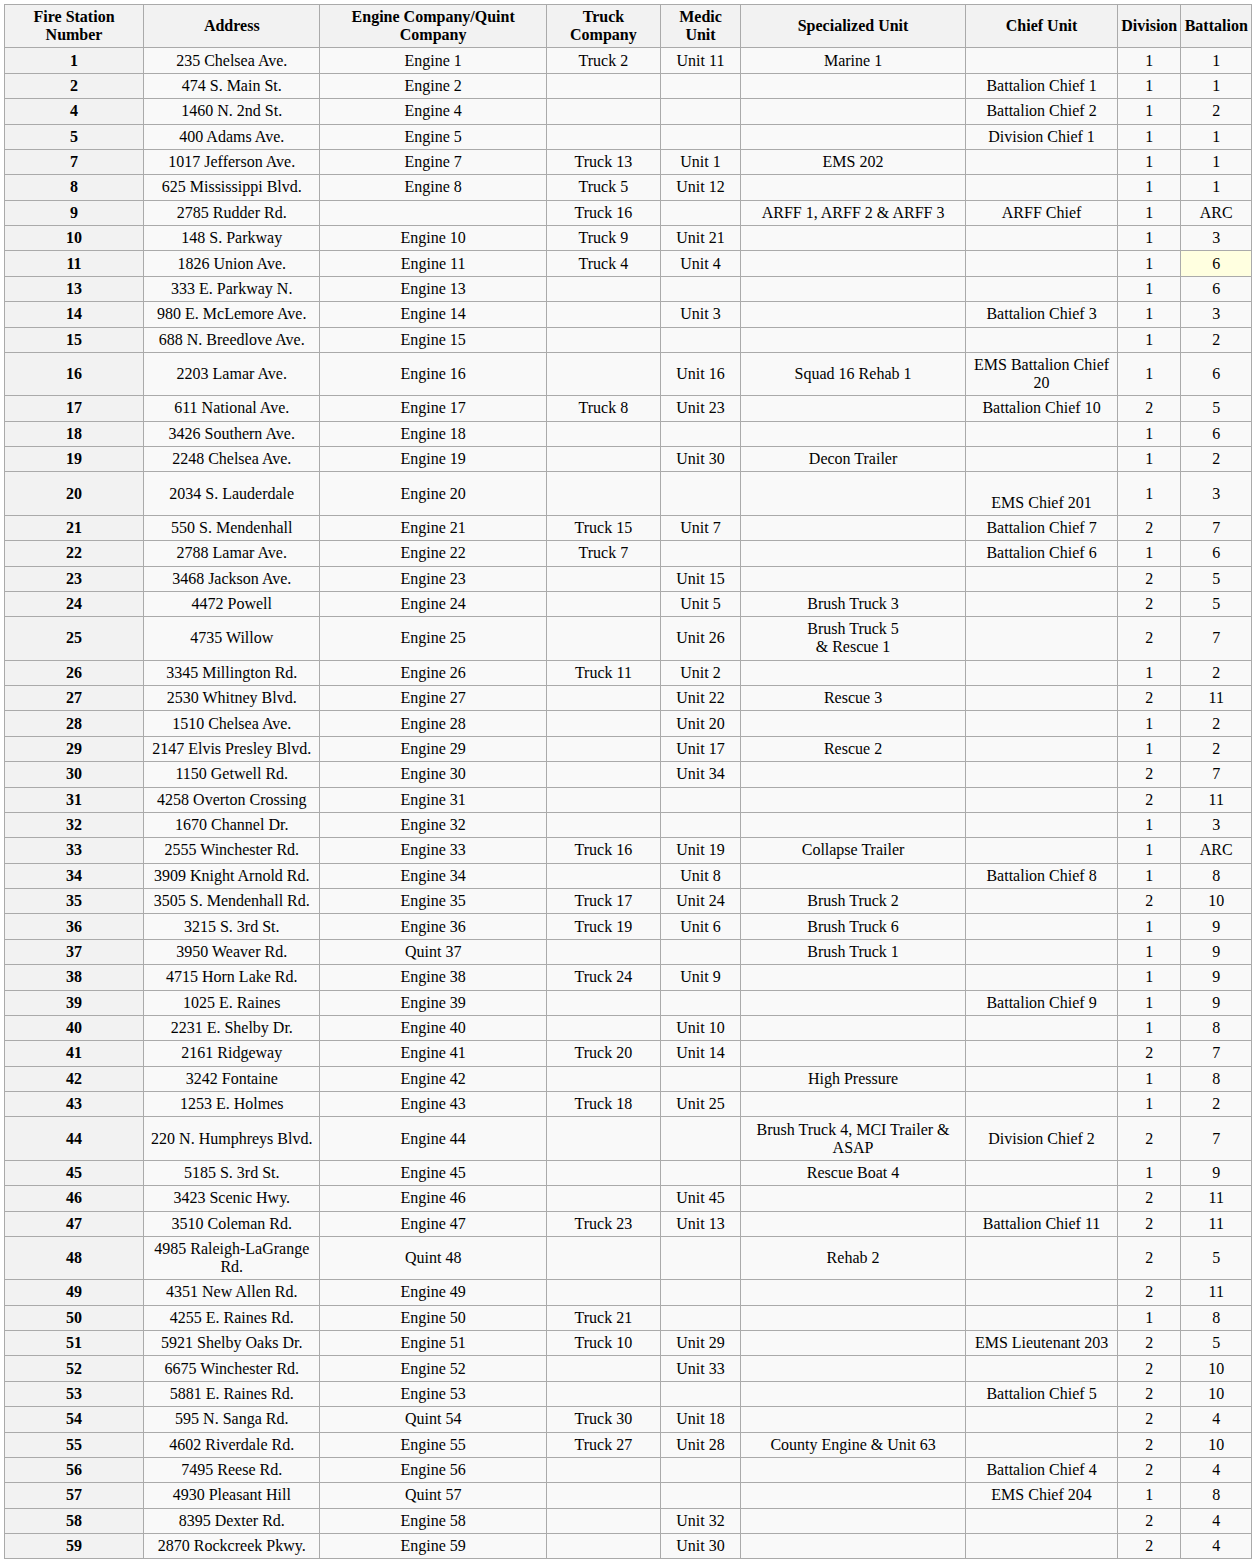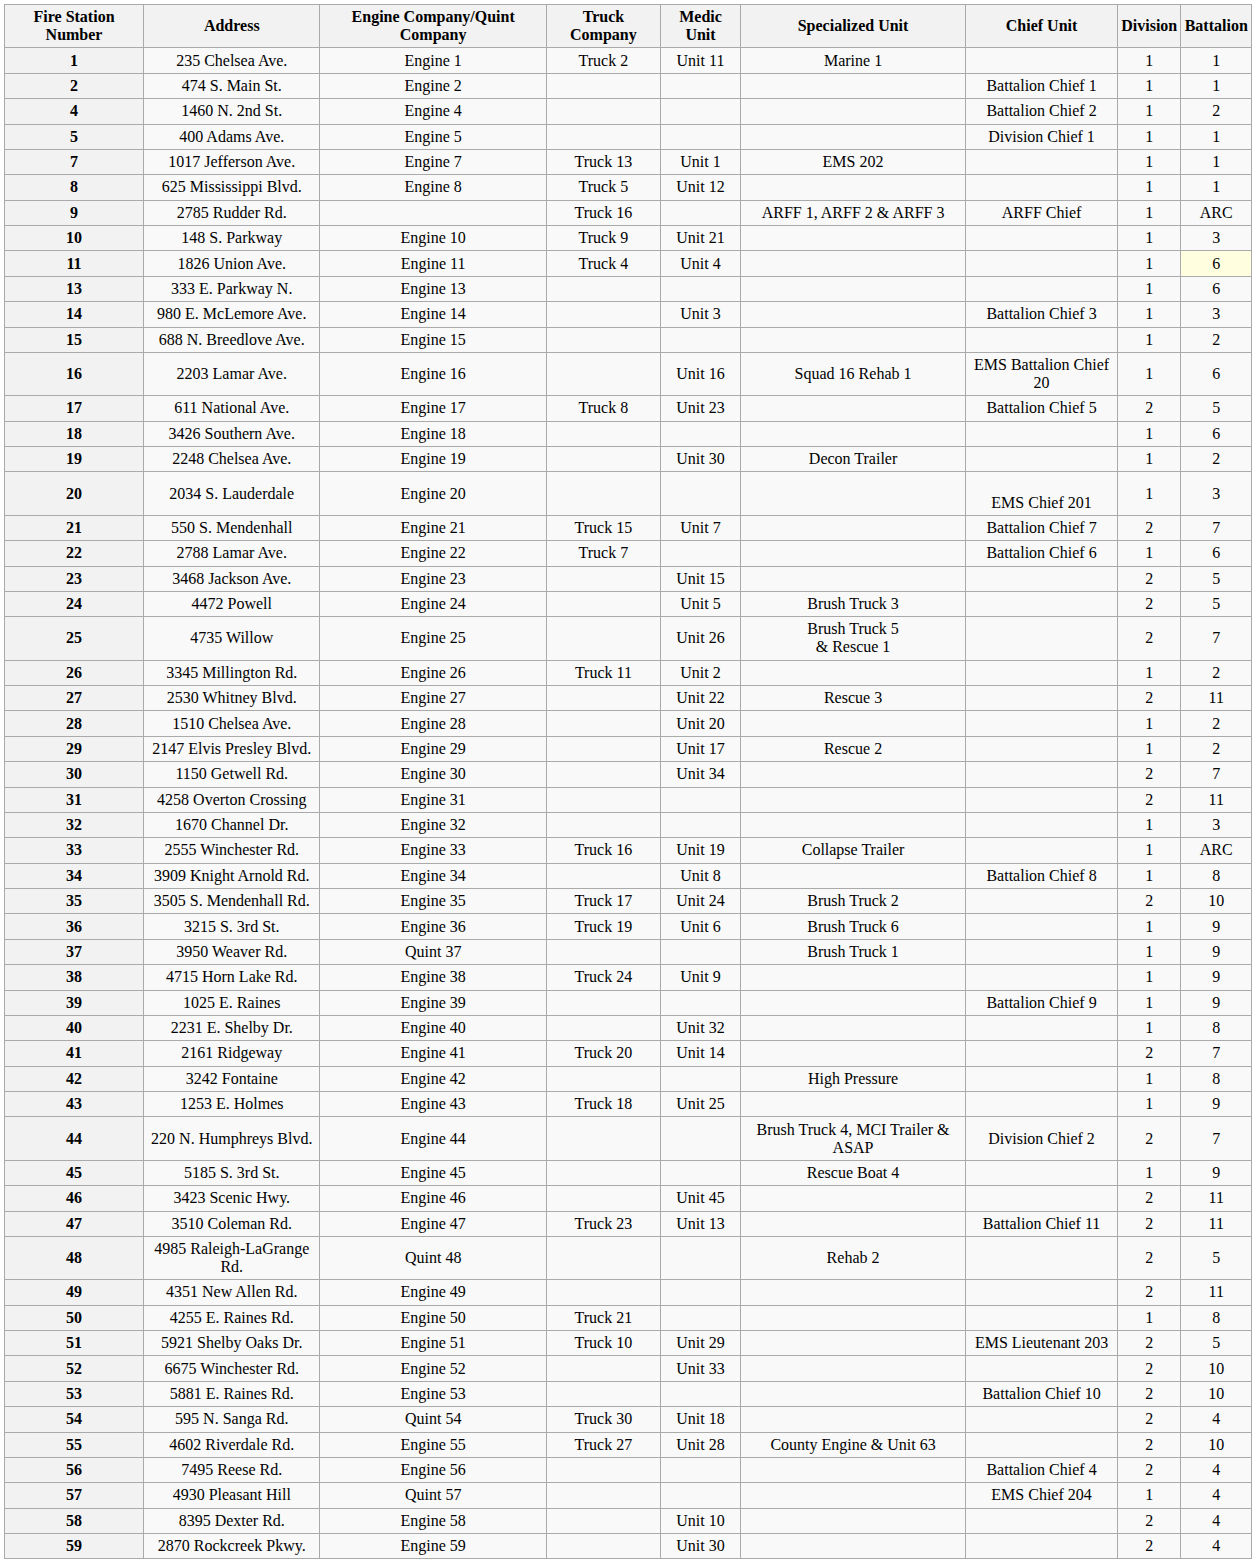611 National Ave. | Chief Unit: Battalion Chief 10 -> Battalion Chief 5
2231 E. Shelby Dr. | Medic Unit: Unit 10 -> Unit 32
1253 E. Holmes | Battalion: 2 -> 9
5881 E. Raines Rd. | Chief Unit: Battalion Chief 5 -> Battalion Chief 10
4930 Pleasant Hill | Battalion: 8 -> 4
8395 Dexter Rd. | Medic Unit: Unit 32 -> Unit 10
